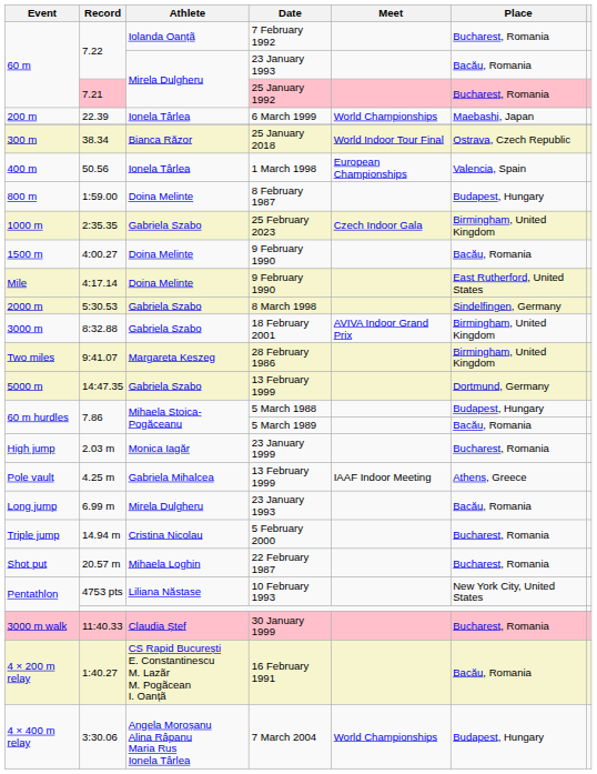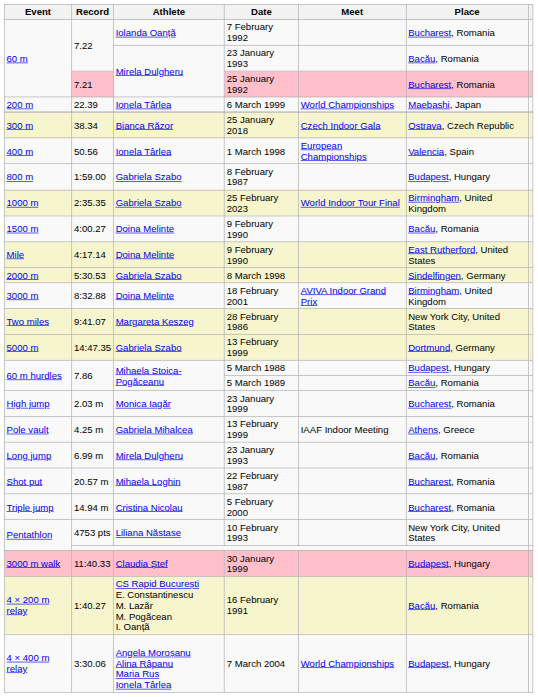38.34 | Meet: World Indoor Tour Final -> Czech Indoor Gala
1:59.00 | Athlete: Doina Melinte -> Gabriela Szabo
2:35.35 | Meet: Czech Indoor Gala -> World Indoor Tour Final
8:32.88 | Athlete: Gabriela Szabo -> Doina Melinte
9:41.07 | Place: Birmingham, United Kingdom -> New York City, United States
rows swapped: 14.94 m <-> 20.57 m
11:40.33 | Place: Bucharest, Romania -> Budapest, Hungary
